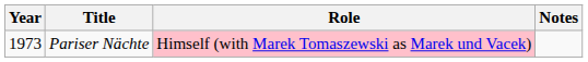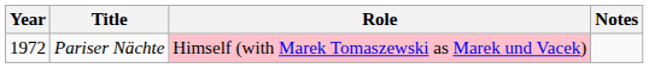Pariser Nächte | Year: 1973 -> 1972
